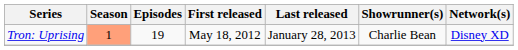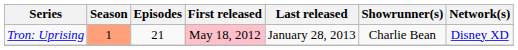Tron: Uprising | Episodes: 19 -> 21
Tron: Uprising | First released: no background -> pink background
